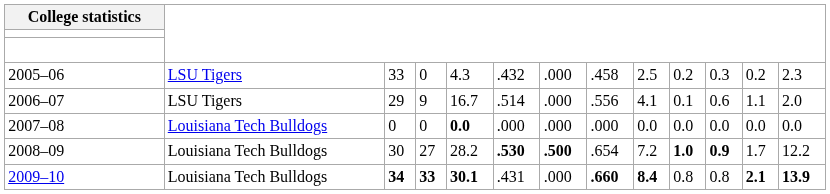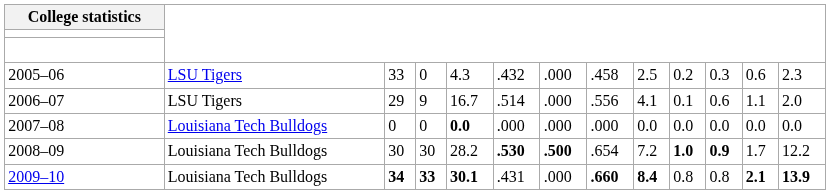2005–06 | column 12: 0.2 -> 0.6
2008–09 | column 4: 27 -> 30
